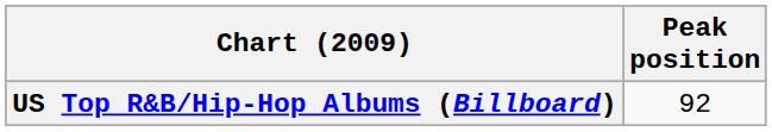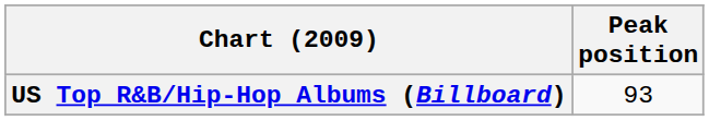US Top R&B/Hip-Hop Albums (Billboard) | Peak position: 92 -> 93
